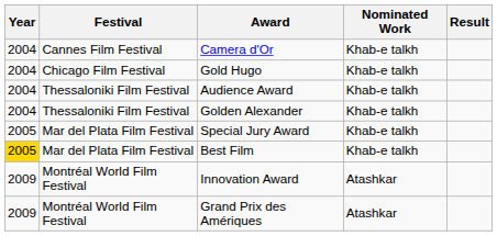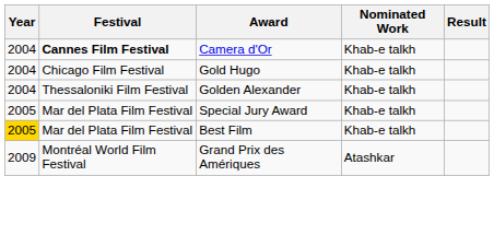Camera d'Or | Festival: normal -> bold
- row: 2004 | Thessaloniki Film Festival | Audience Award | Khab-e talkh
- row: 2009 | Montréal World Film Festival | Innovation Award | Atashkar
